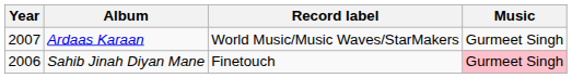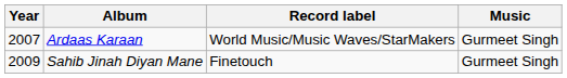Sahib Jinah Diyan Mane | Year: 2006 -> 2009
Sahib Jinah Diyan Mane | Music: pink background -> no background
